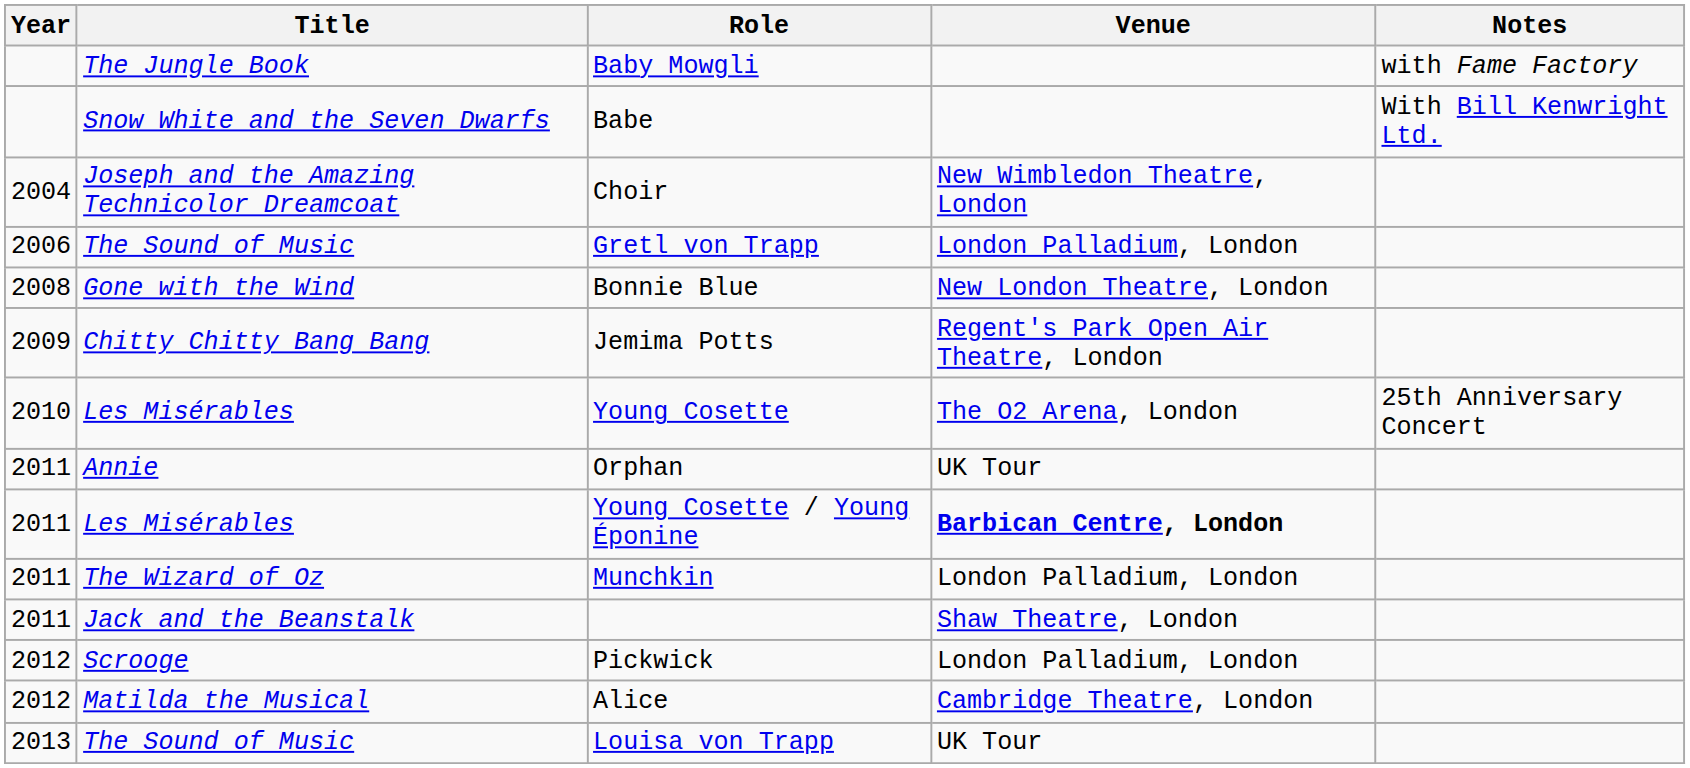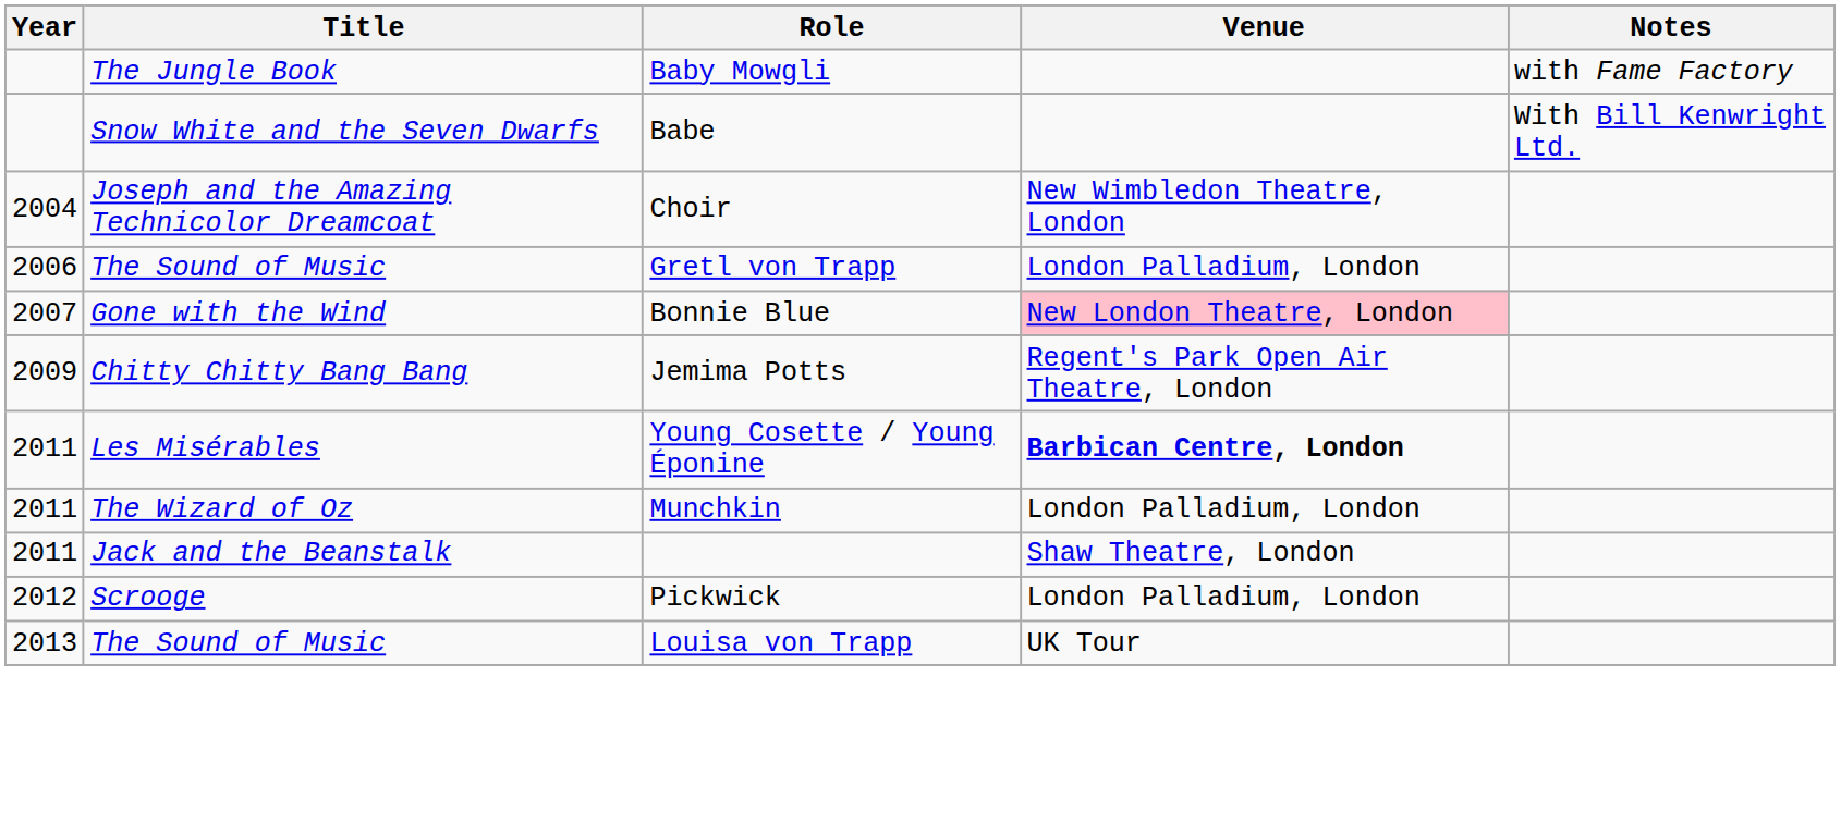Bonnie Blue | Year: 2008 -> 2007
Bonnie Blue | Venue: no background -> pink background
- row: 2010 | Les Misérables | Young Cosette | The O2 Arena, London | 25th Anniversary Concert
- row: 2011 | Annie | Orphan | UK Tour
- row: 2012 | Matilda the Musical | Alice | Cambridge Theatre, London
